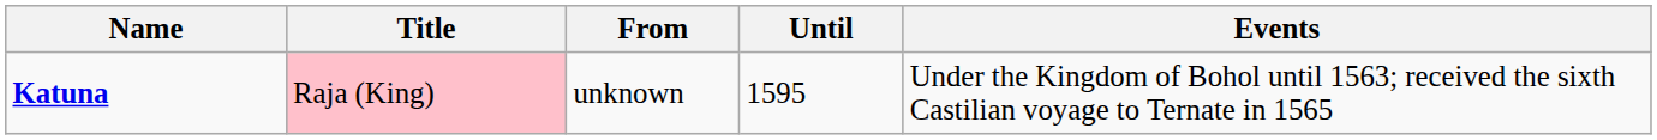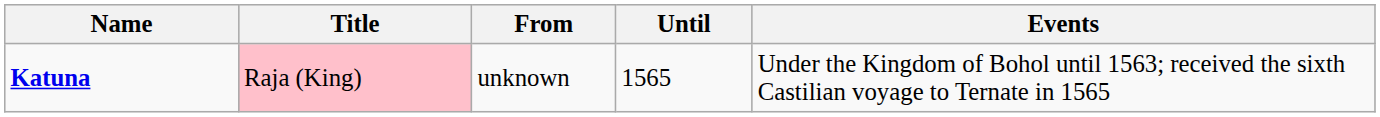Katuna | Until: 1595 -> 1565
